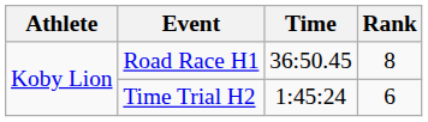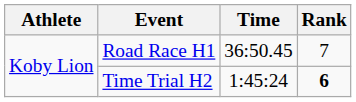Road Race H1 | Rank: 8 -> 7
Time Trial H2 | Rank: normal -> bold
